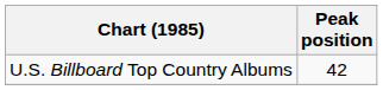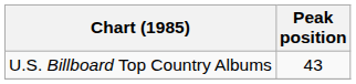U.S. Billboard Top Country Albums | Peak position: 42 -> 43
